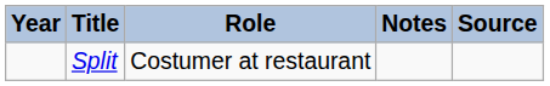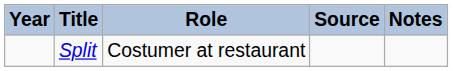columns swapped: Notes <-> Source
